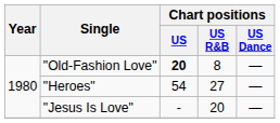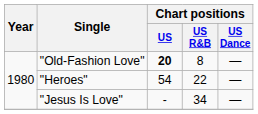"Heroes" | Chart positions / US R&B: 27 -> 22
"Jesus Is Love" | Chart positions / US R&B: 20 -> 34
